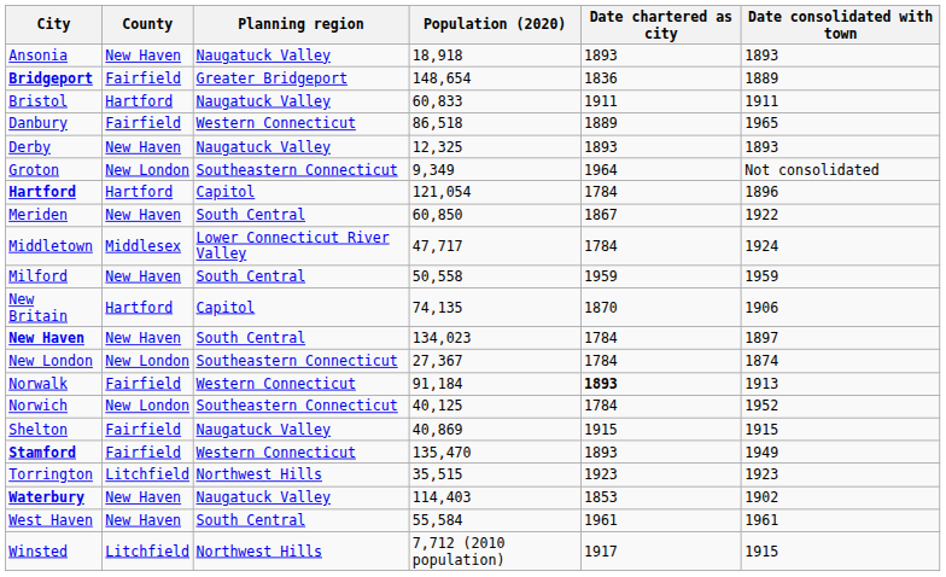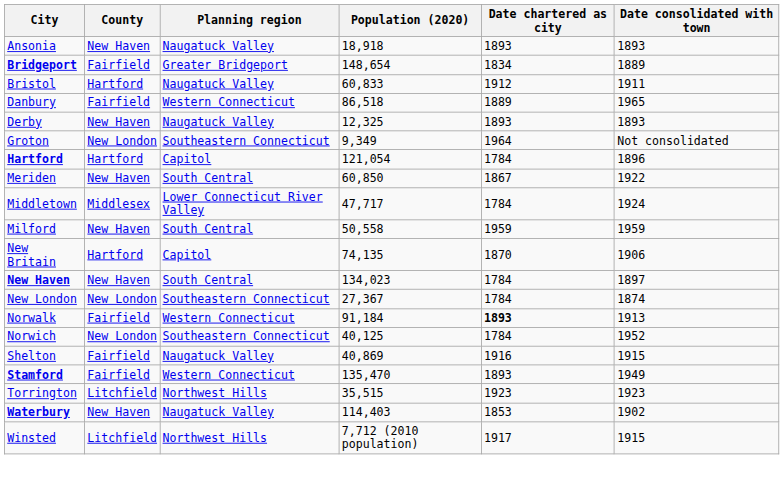Bridgeport | Date chartered as city: 1836 -> 1834
Bristol | Date chartered as city: 1911 -> 1912
Shelton | Date chartered as city: 1915 -> 1916
- row: West Haven | New Haven | South Central | 55,584 | 1961 | 1961
